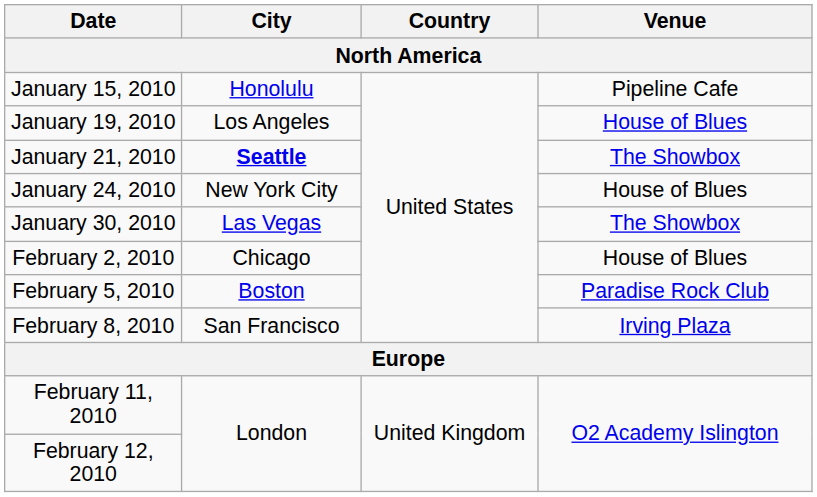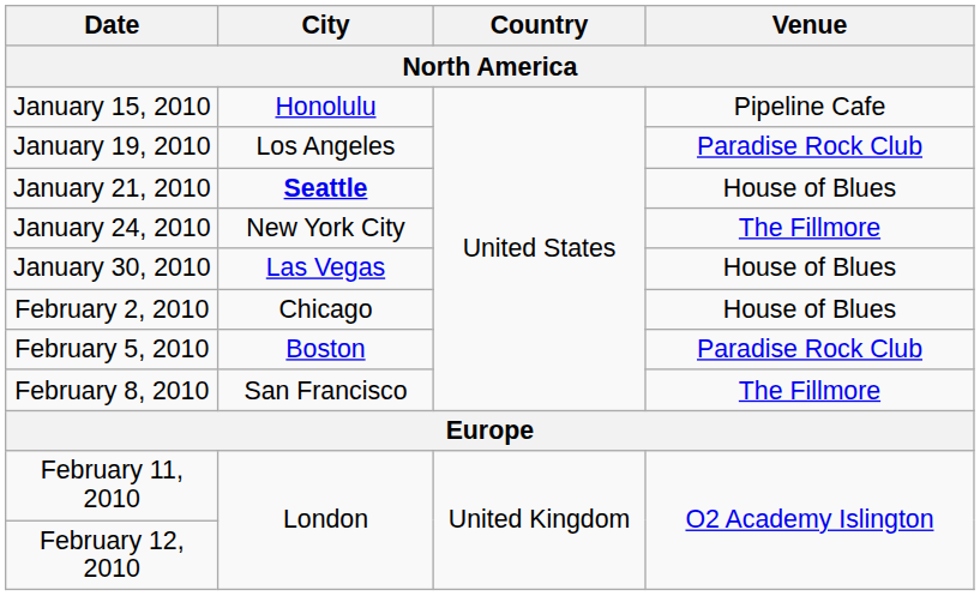January 19, 2010 | Venue: House of Blues -> Paradise Rock Club
January 21, 2010 | Venue: The Showbox -> House of Blues
January 24, 2010 | Venue: House of Blues -> The Fillmore
January 30, 2010 | Venue: The Showbox -> House of Blues
February 8, 2010 | Venue: Irving Plaza -> The Fillmore
